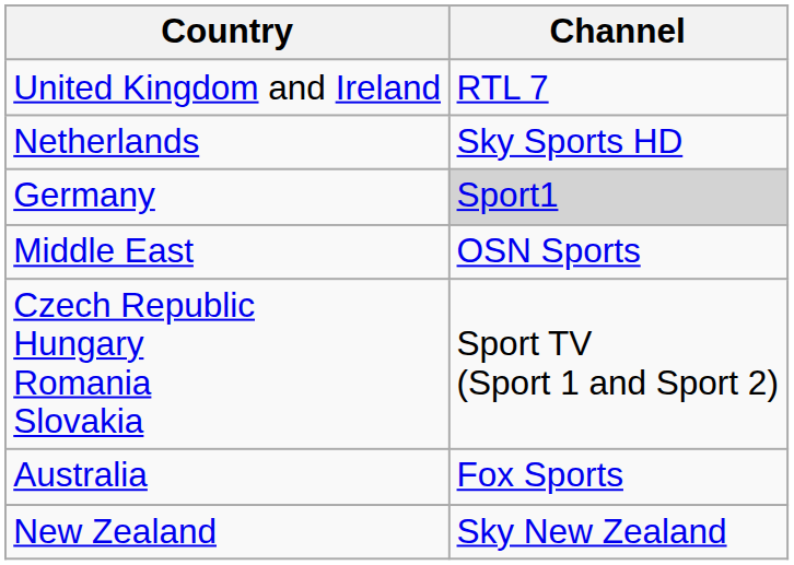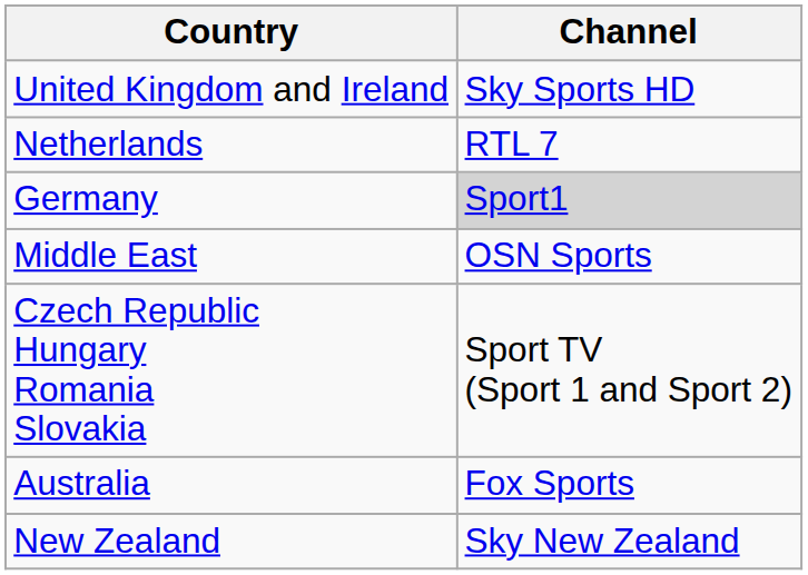United Kingdom and Ireland | Channel: RTL 7 -> Sky Sports HD
Netherlands | Channel: Sky Sports HD -> RTL 7
